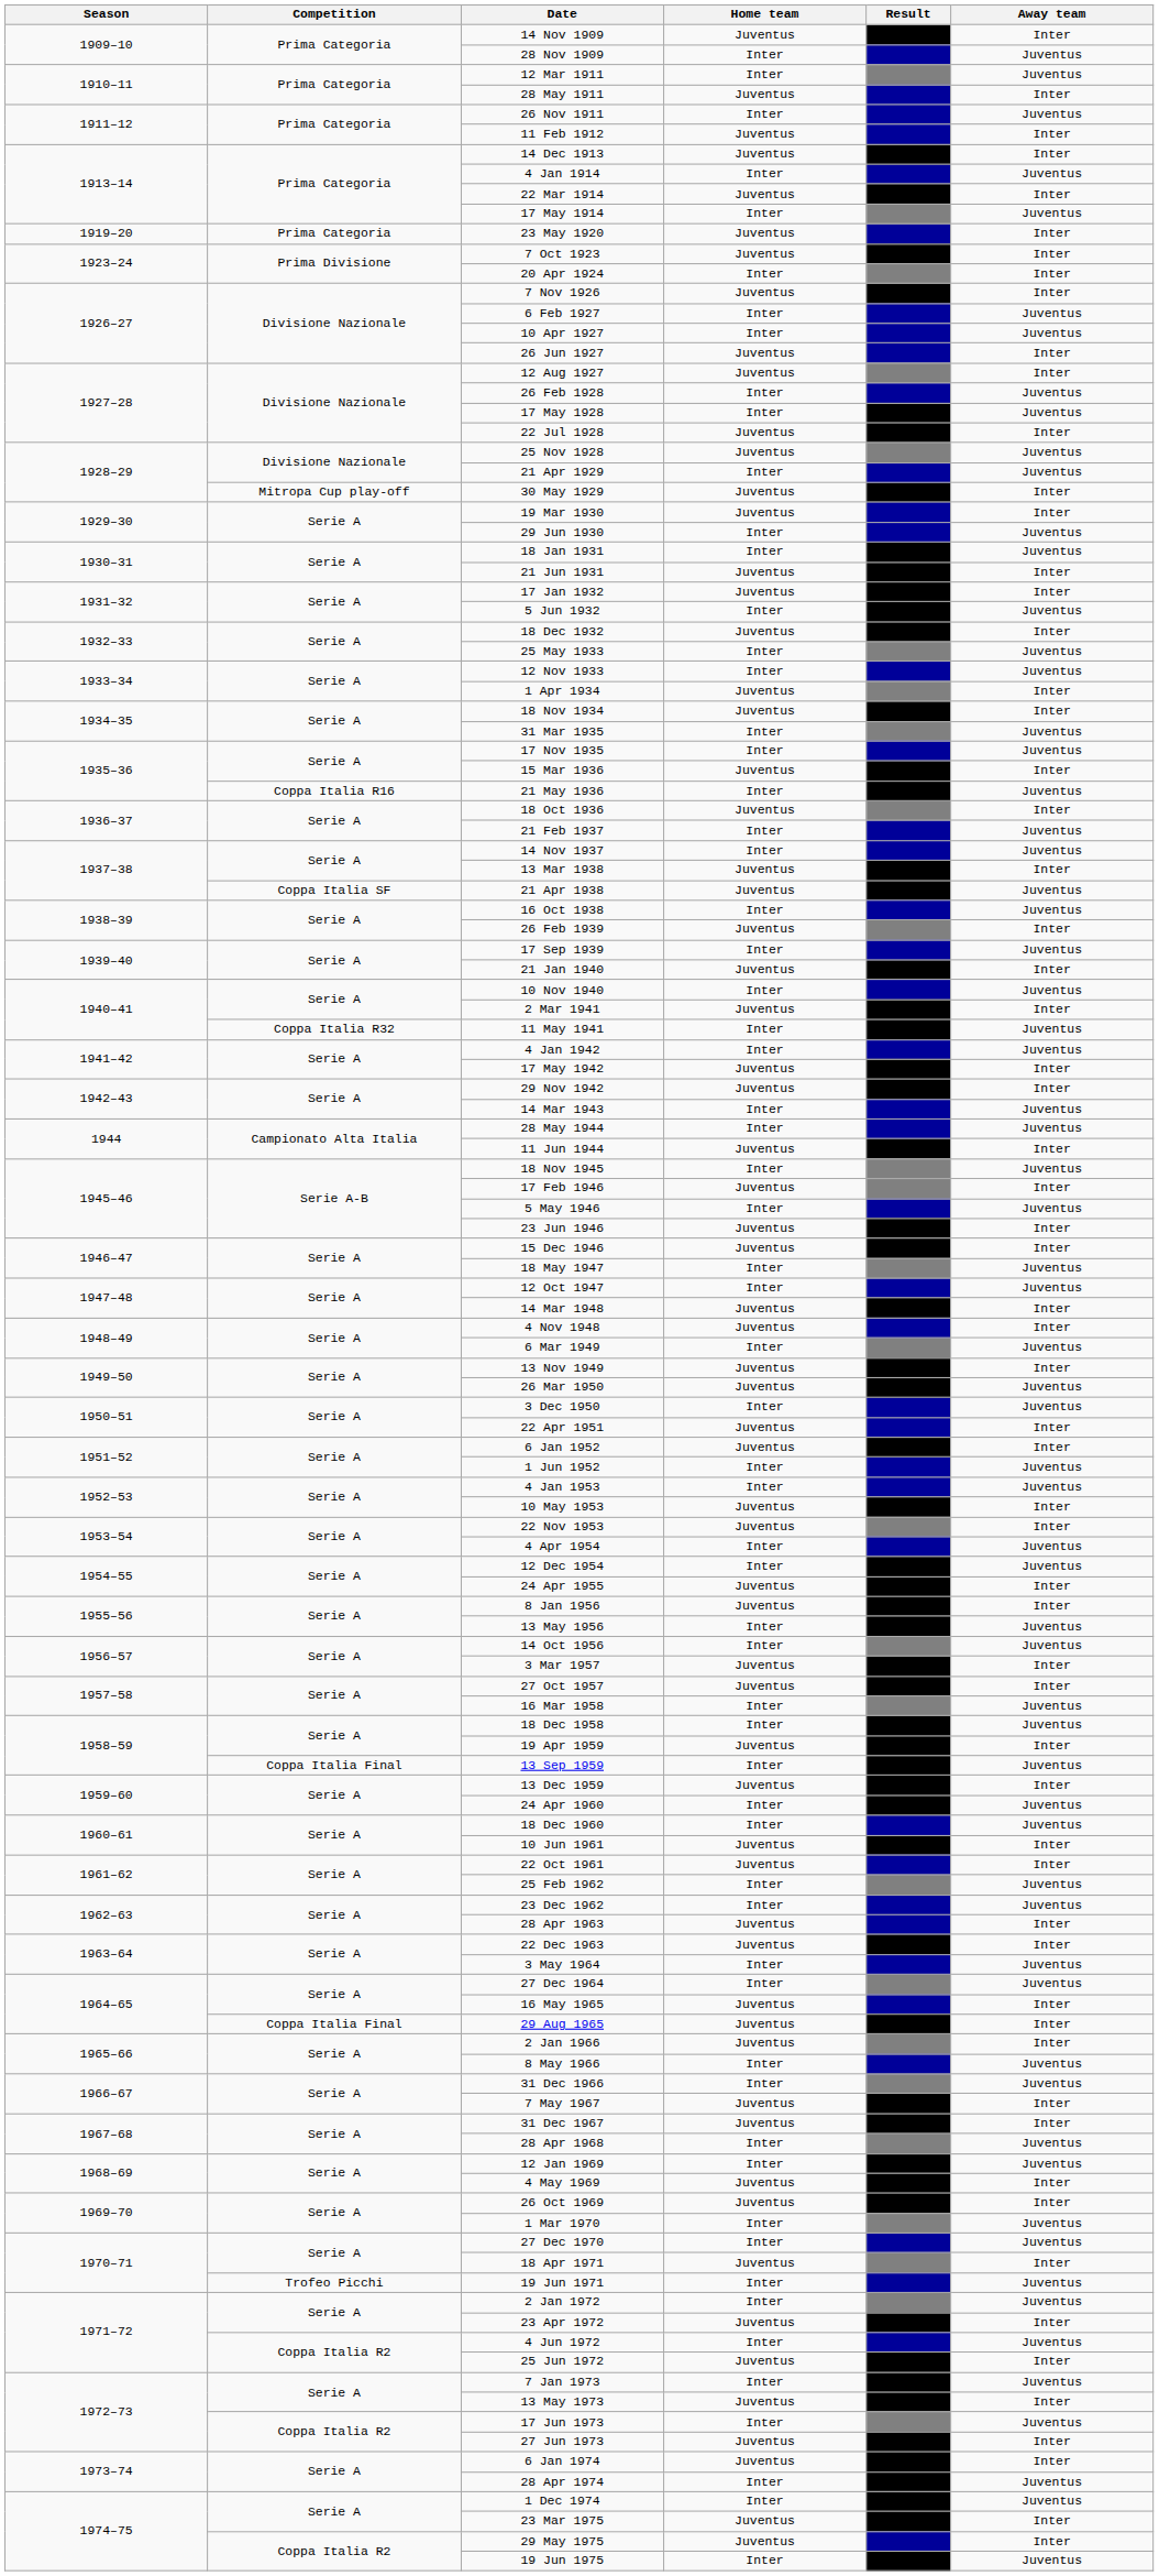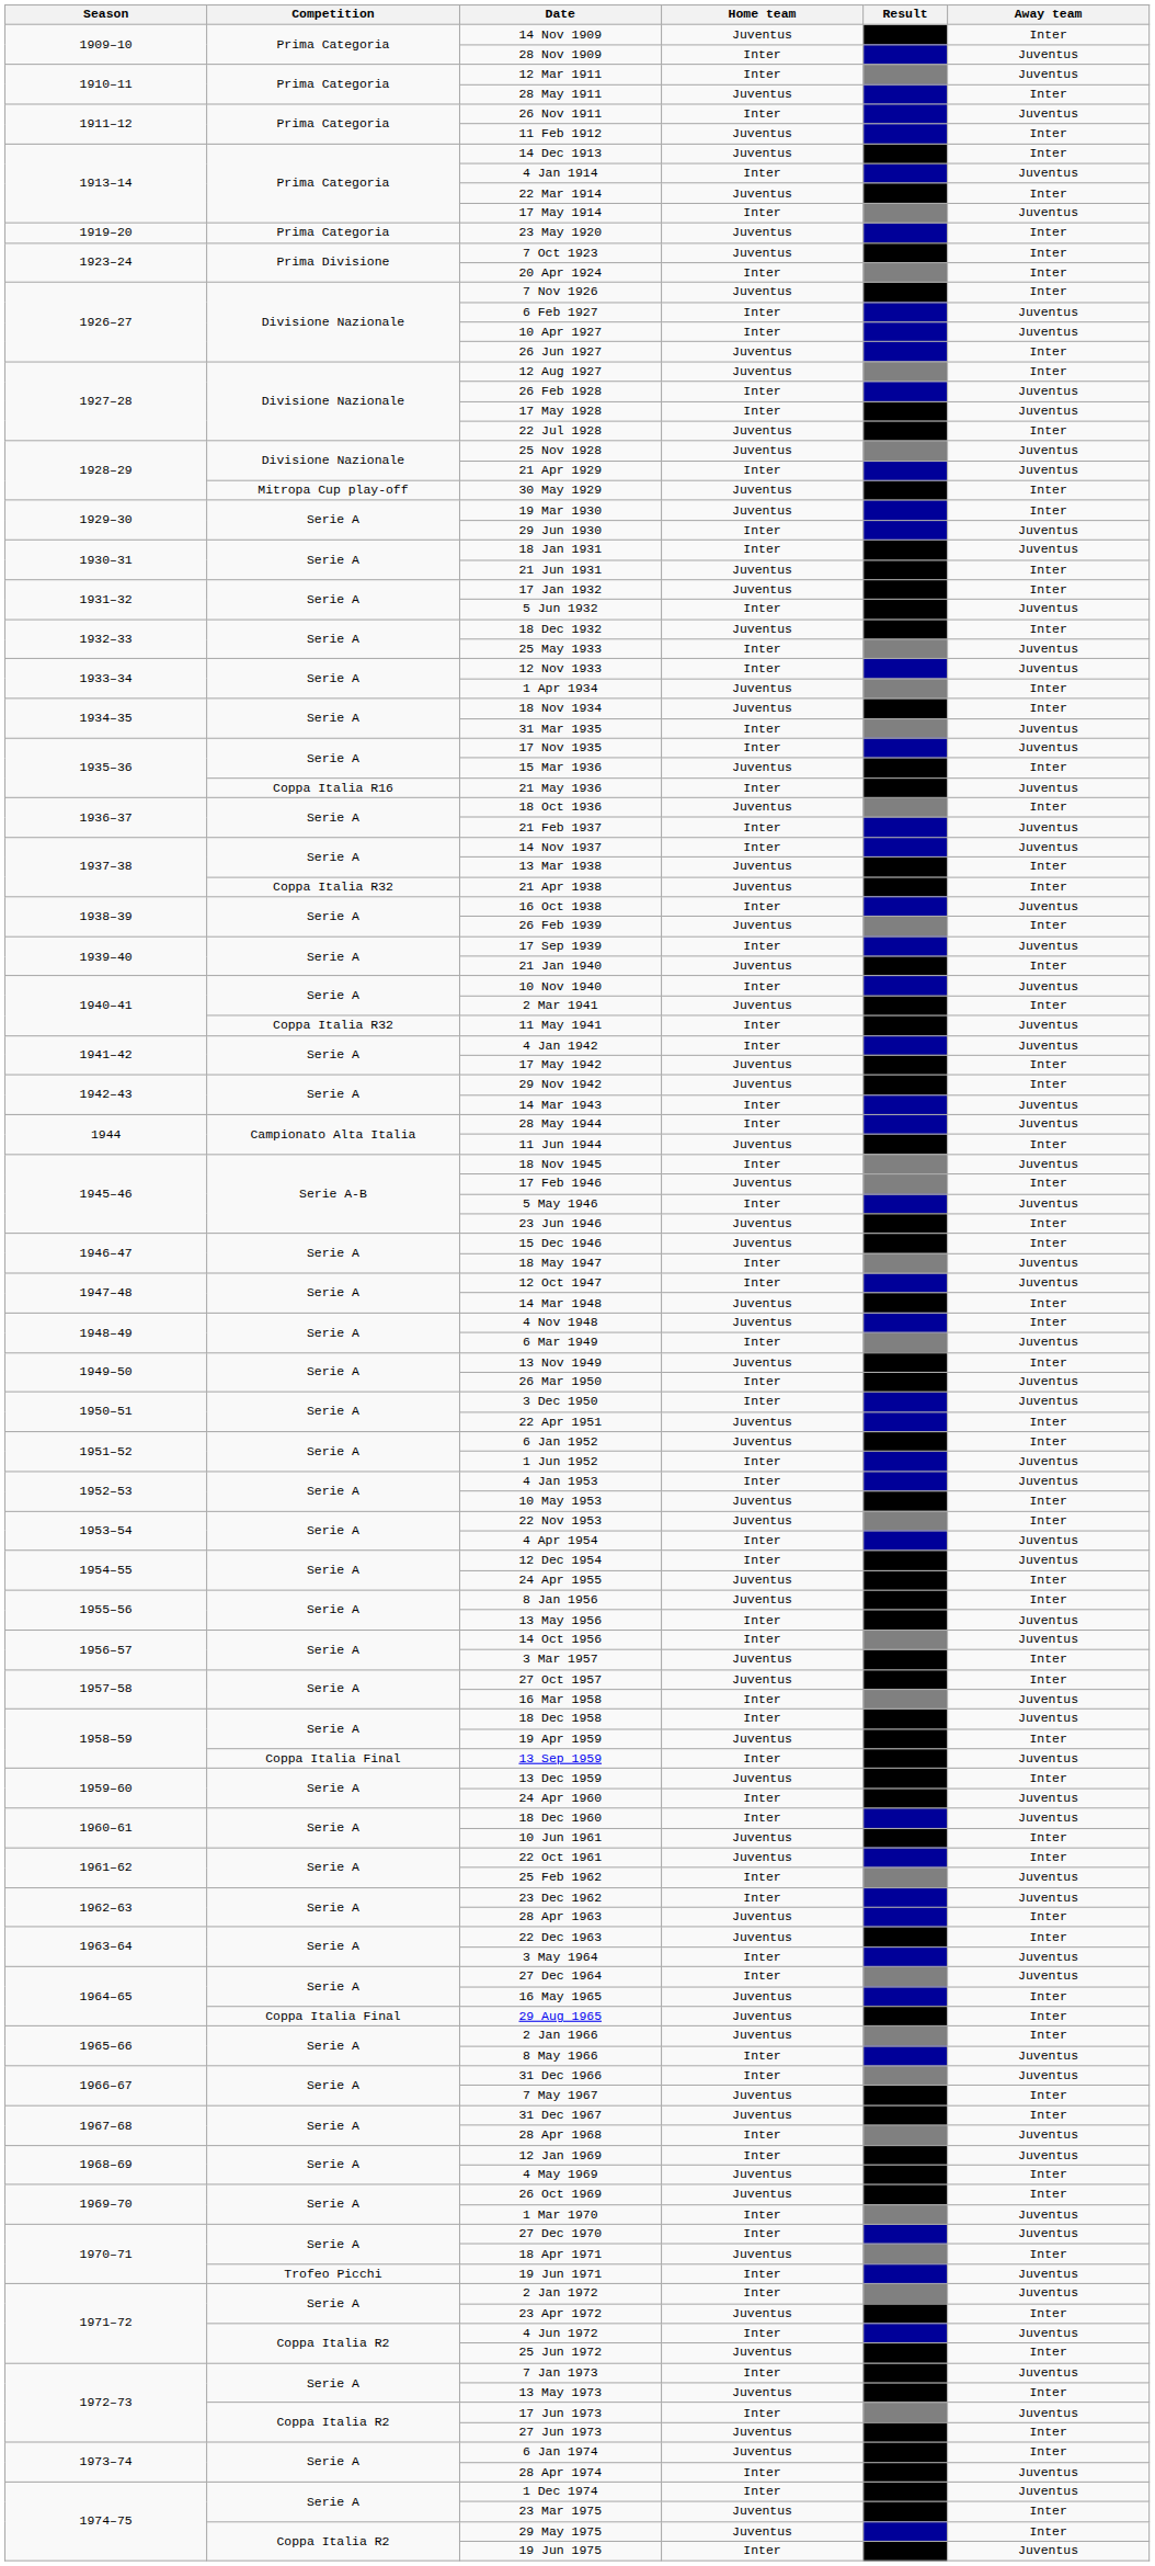21 Apr 1938 | Competition: Coppa Italia SF -> Coppa Italia R32
21 Apr 1938 | Away team: Juventus -> Inter
26 Mar 1950 | Home team: Juventus -> Inter
